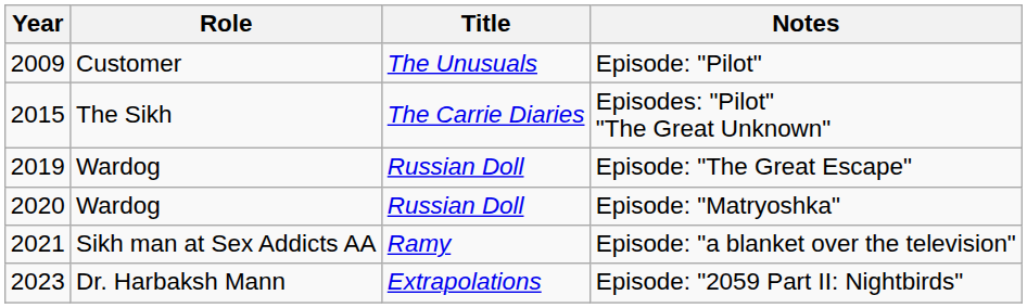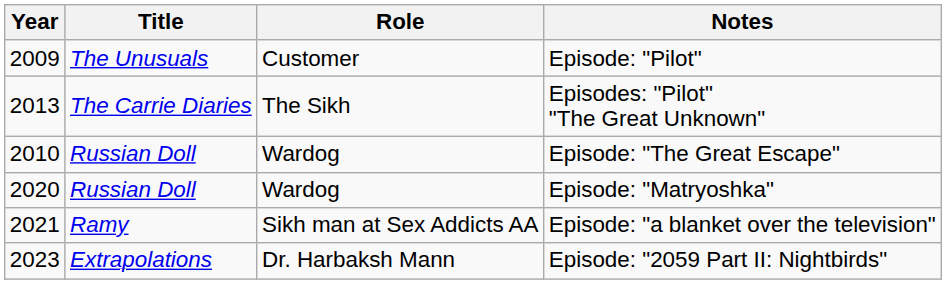columns swapped: Title <-> Role
Episodes: "Pilot" "The Great Unknown" | Year: 2015 -> 2013
Episode: "The Great Escape" | Year: 2019 -> 2010
